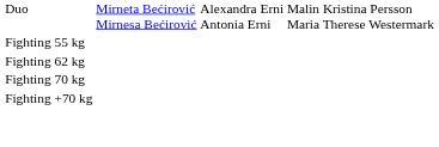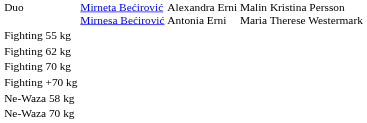+ row: Ne-Waza 58 kg
+ row: Ne-Waza 70 kg
